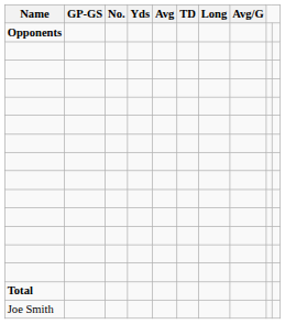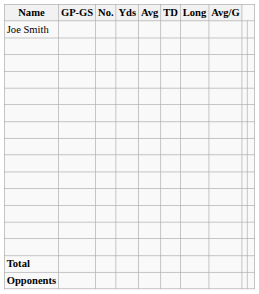rows swapped: Joe Smith <-> Opponents
